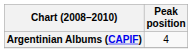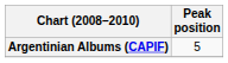Argentinian Albums (CAPIF) | Peak position: 4 -> 5
